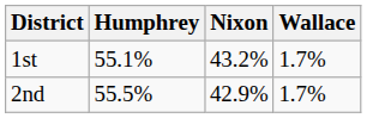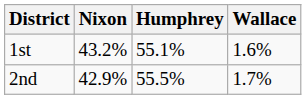columns swapped: Humphrey <-> Nixon
1st | Wallace: 1.7% -> 1.6%
